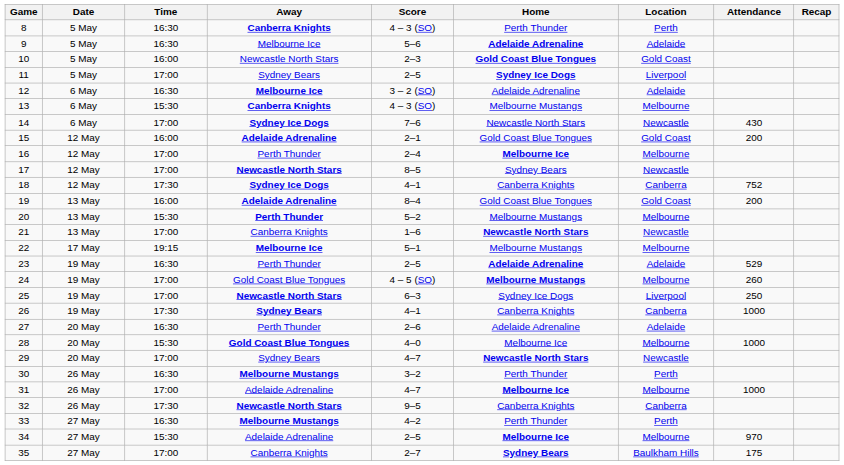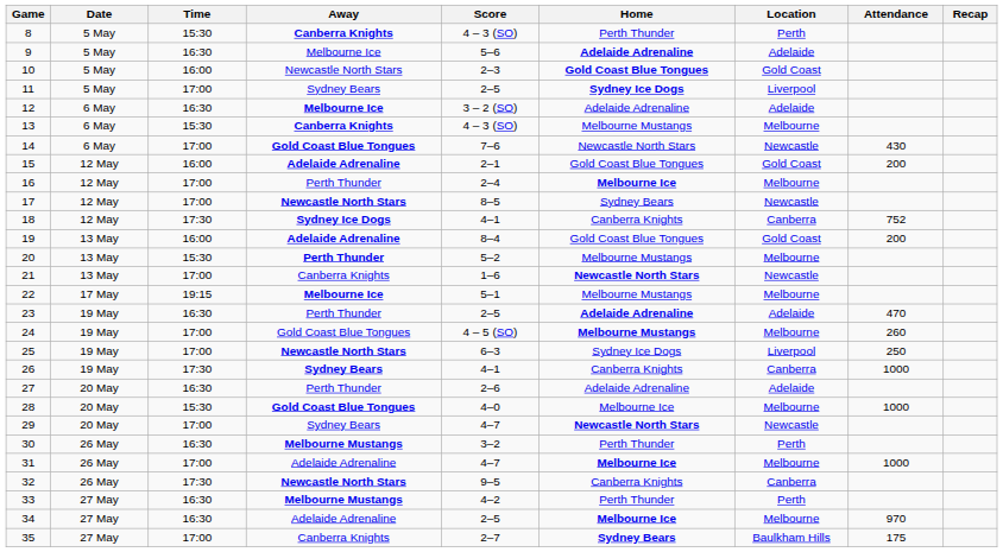8 | Time: 16:30 -> 15:30
14 | Away: Sydney Ice Dogs -> Gold Coast Blue Tongues
23 | Attendance: 529 -> 470
34 | Time: 15:30 -> 16:30
